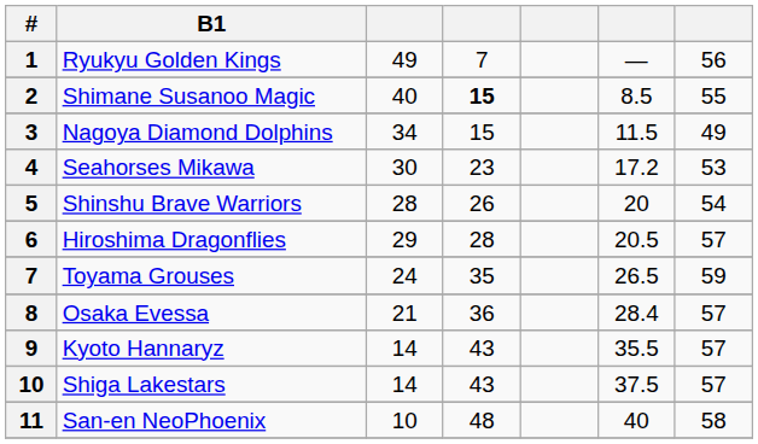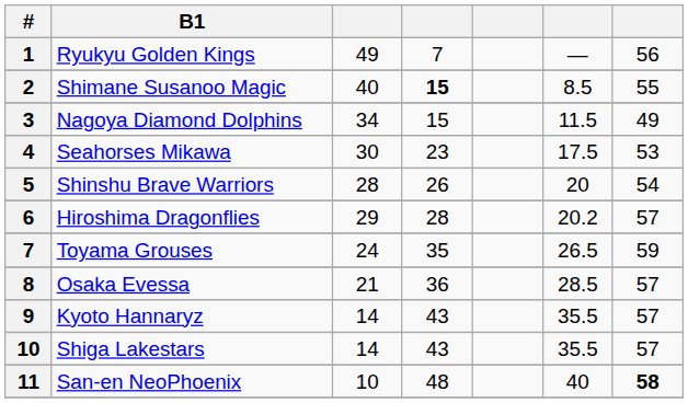Seahorses Mikawa | column 6: 17.2 -> 17.5
Hiroshima Dragonflies | column 6: 20.5 -> 20.2
Osaka Evessa | column 6: 28.4 -> 28.5
Shiga Lakestars | column 6: 37.5 -> 35.5
San-en NeoPhoenix | column 7: normal -> bold
